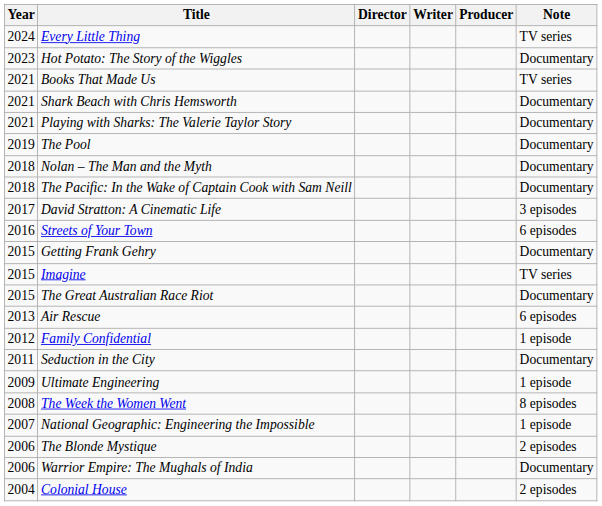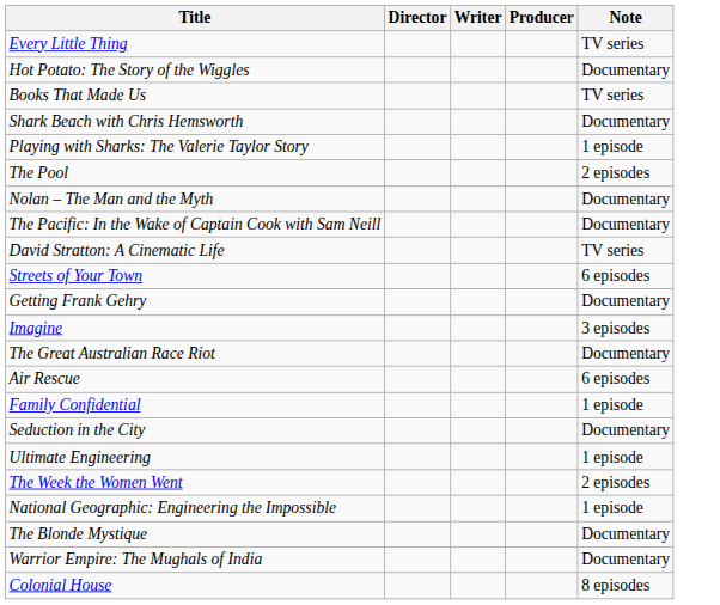- column: Year | 2024 | 2023 | 2021 | 2021 | 2021 | 2019 | 2018 | 2018 | 2017 | 2016 | 2015 | 2015 | 2015 | 2013 | 2012 | 2011 | 2009 | 2008 | 2007 | 2006 | 2006 | 2004
Playing with Sharks: The Valerie Taylor Story | Note: Documentary -> 1 episode
The Pool | Note: Documentary -> 2 episodes
David Stratton: A Cinematic Life | Note: 3 episodes -> TV series
Imagine | Note: TV series -> 3 episodes
The Week the Women Went | Note: 8 episodes -> 2 episodes
The Blonde Mystique | Note: 2 episodes -> Documentary
Colonial House | Note: 2 episodes -> 8 episodes
